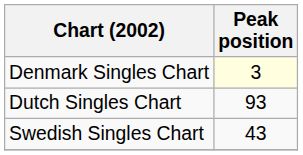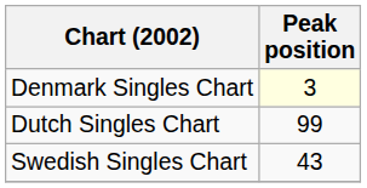Dutch Singles Chart | Peak position: 93 -> 99
